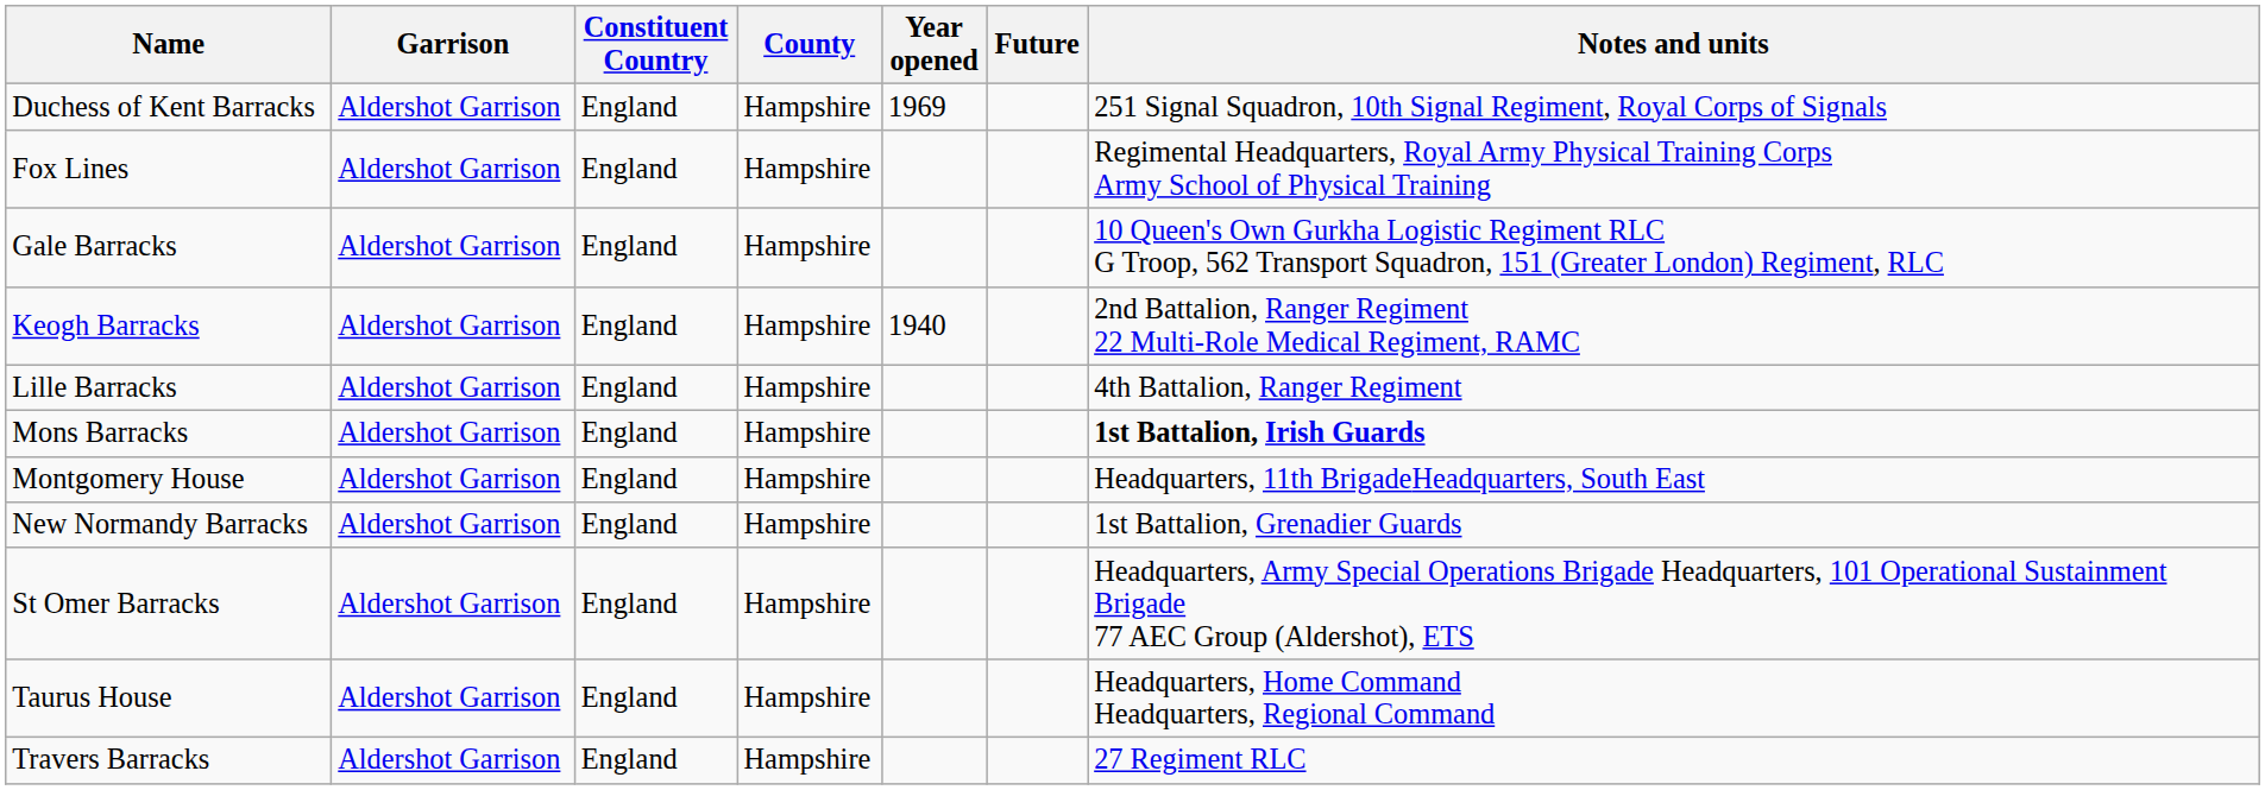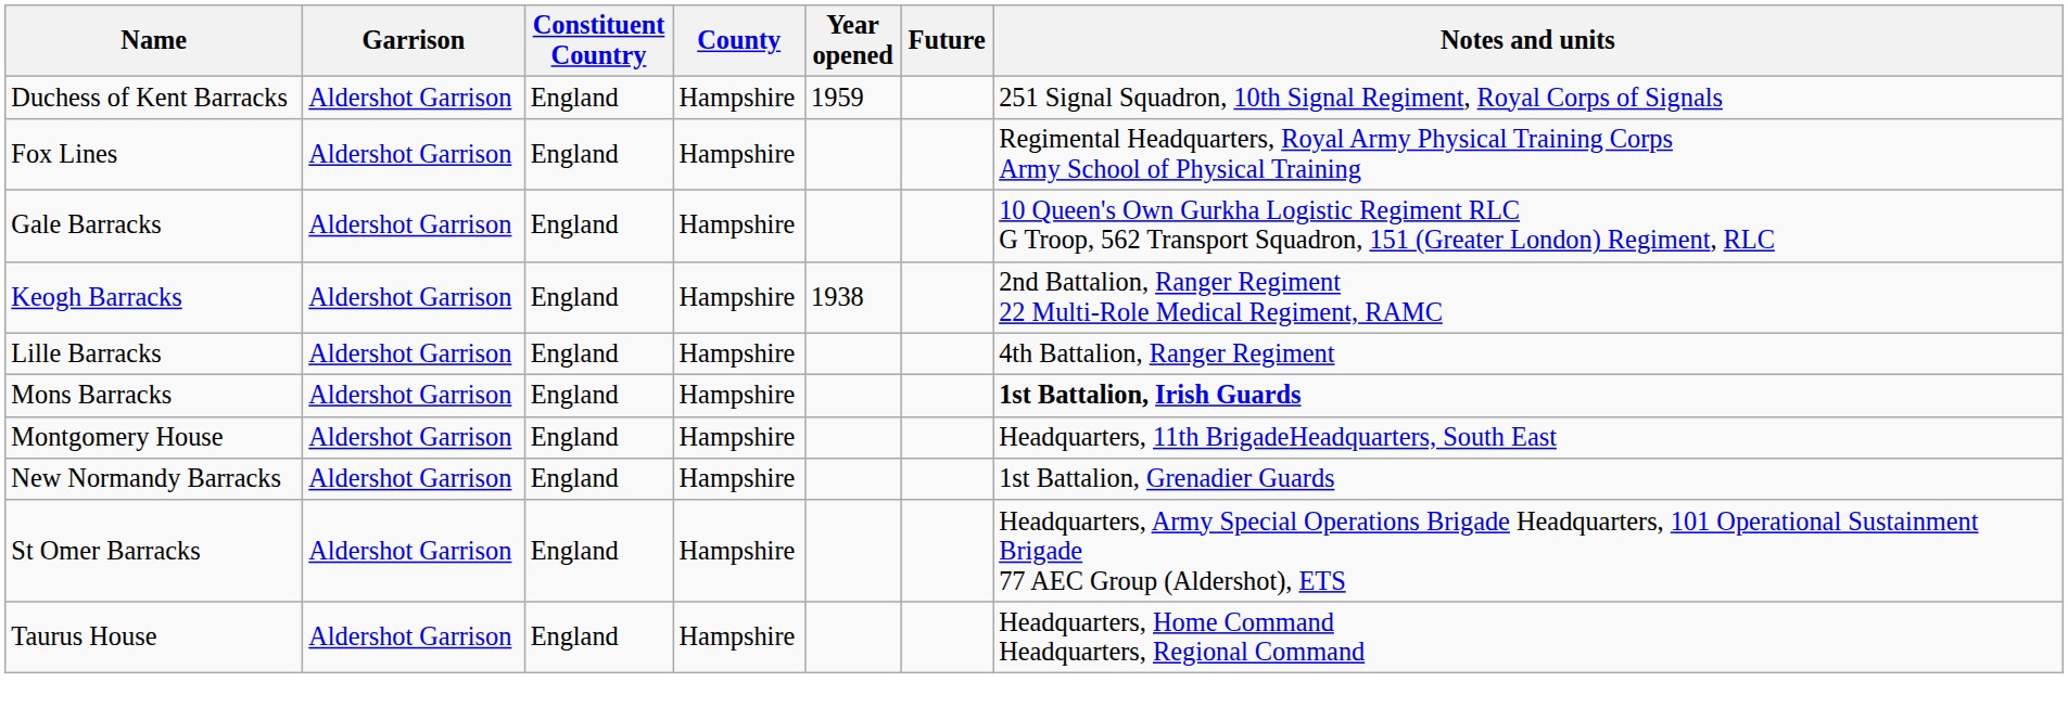Duchess of Kent Barracks | Year opened: 1969 -> 1959
Keogh Barracks | Year opened: 1940 -> 1938
- row: Travers Barracks | Aldershot Garrison | England | Hampshire | 27 Regiment RLC
